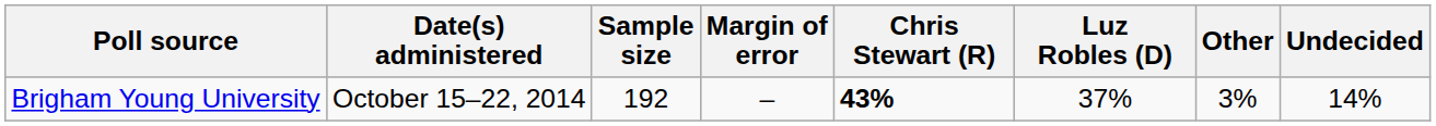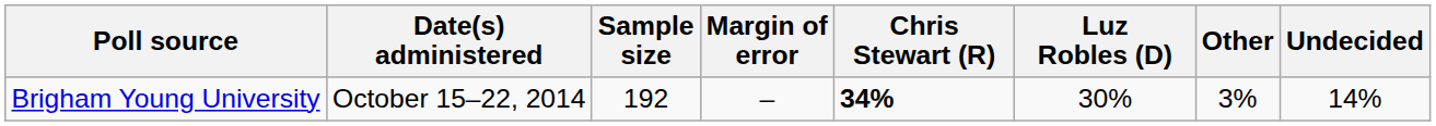Brigham Young University | Chris Stewart (R): 43% -> 34%
Brigham Young University | Luz Robles (D): 37% -> 30%
